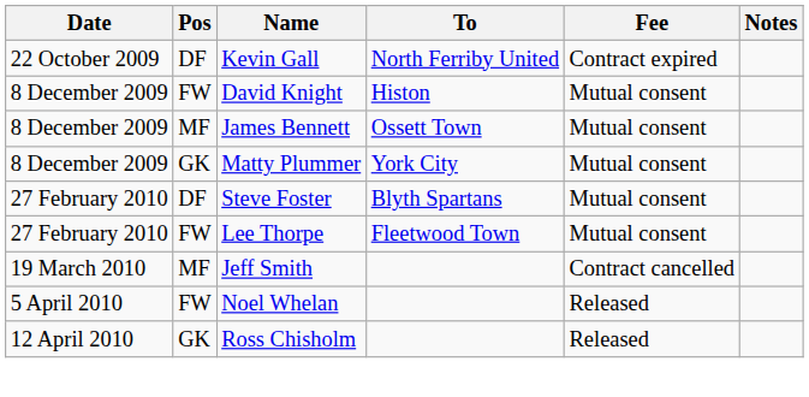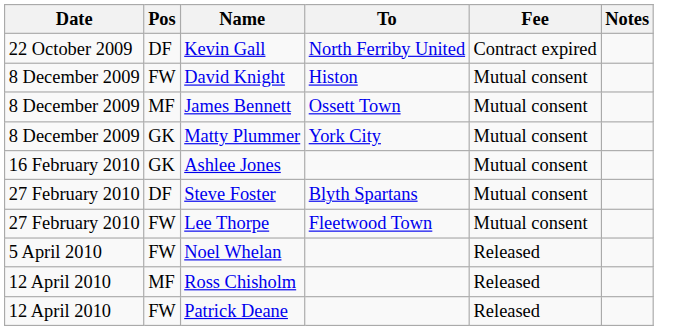+ row: 16 February 2010 | GK | Ashlee Jones | Mutual consent
- row: 19 March 2010 | MF | Jeff Smith | Contract cancelled
Ross Chisholm | Pos: GK -> MF
+ row: 12 April 2010 | FW | Patrick Deane | Released
